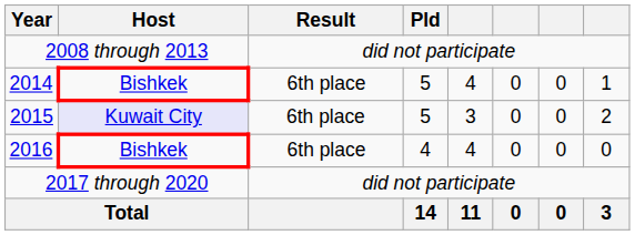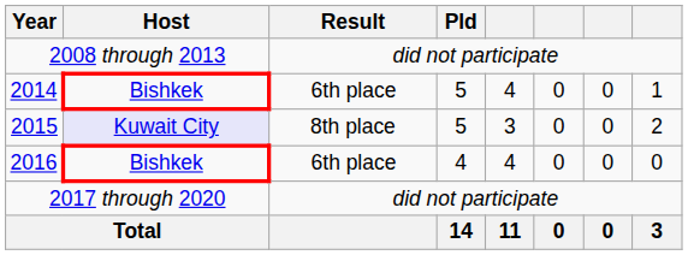2015 | Result: 6th place -> 8th place
